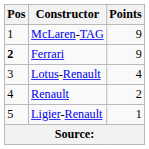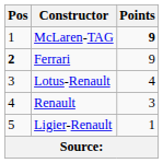McLaren-TAG | Points: normal -> bold
Renault | Points: 2 -> 3
